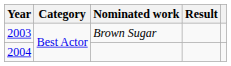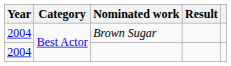Brown Sugar | Year: 2003 -> 2004
